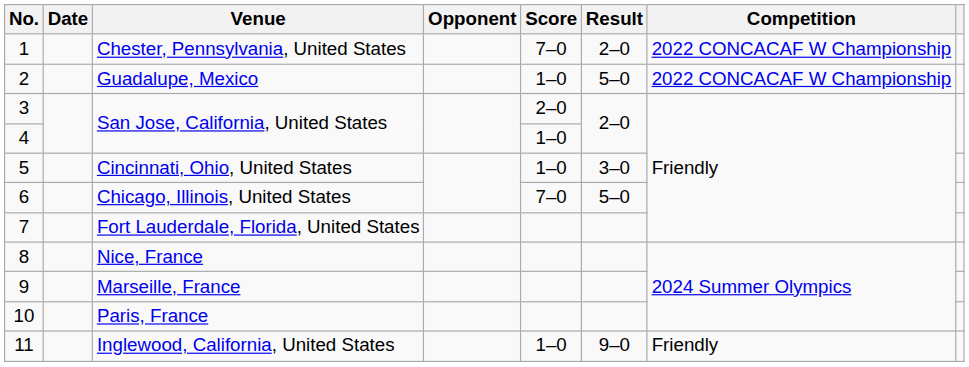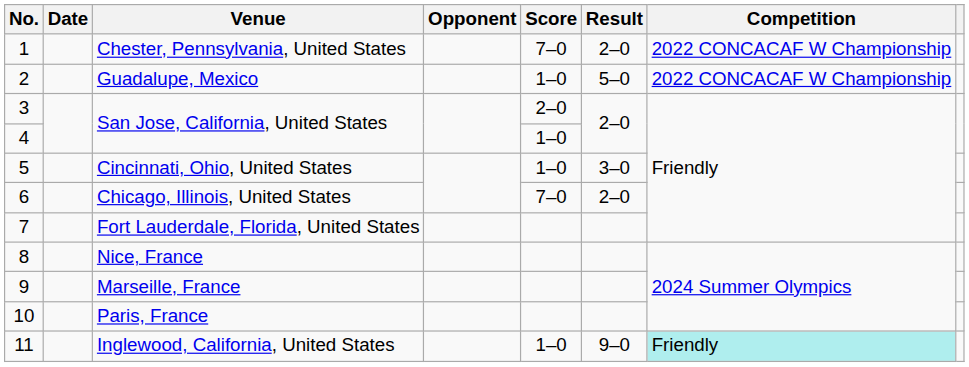Chicago, Illinois, United States | Result: 5–0 -> 2–0
Inglewood, California, United States | Competition: no background -> paleturquoise background
